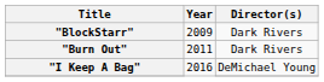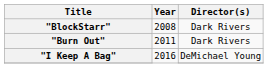"BlockStarr" | Year: 2009 -> 2008
